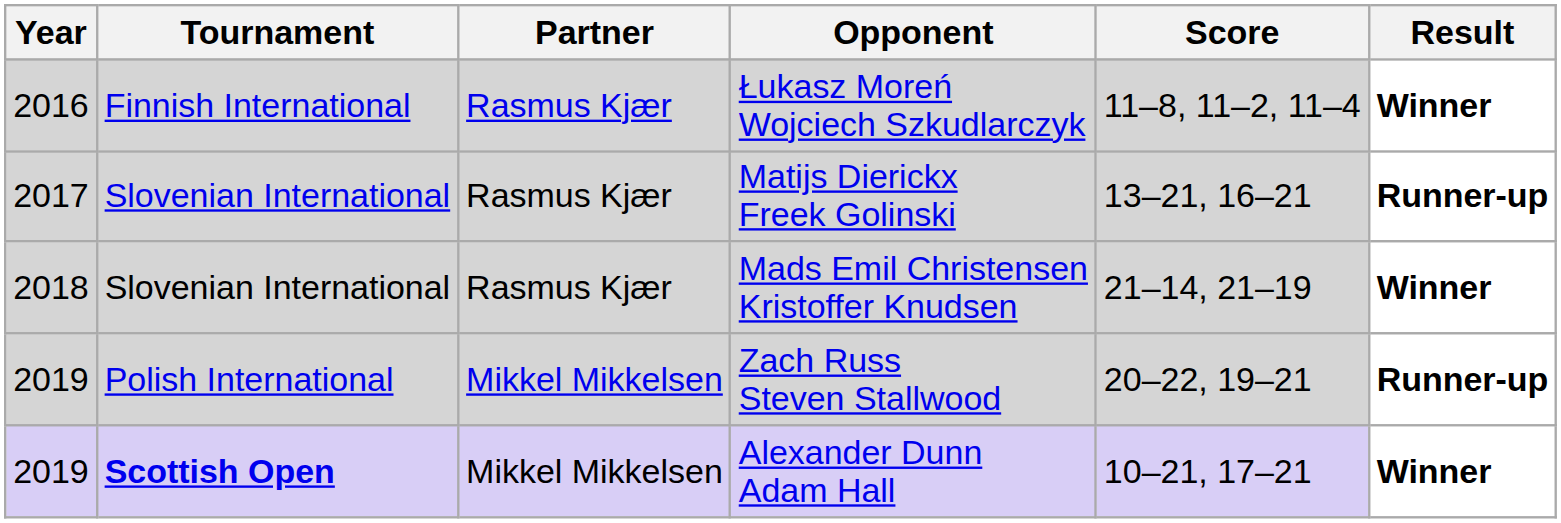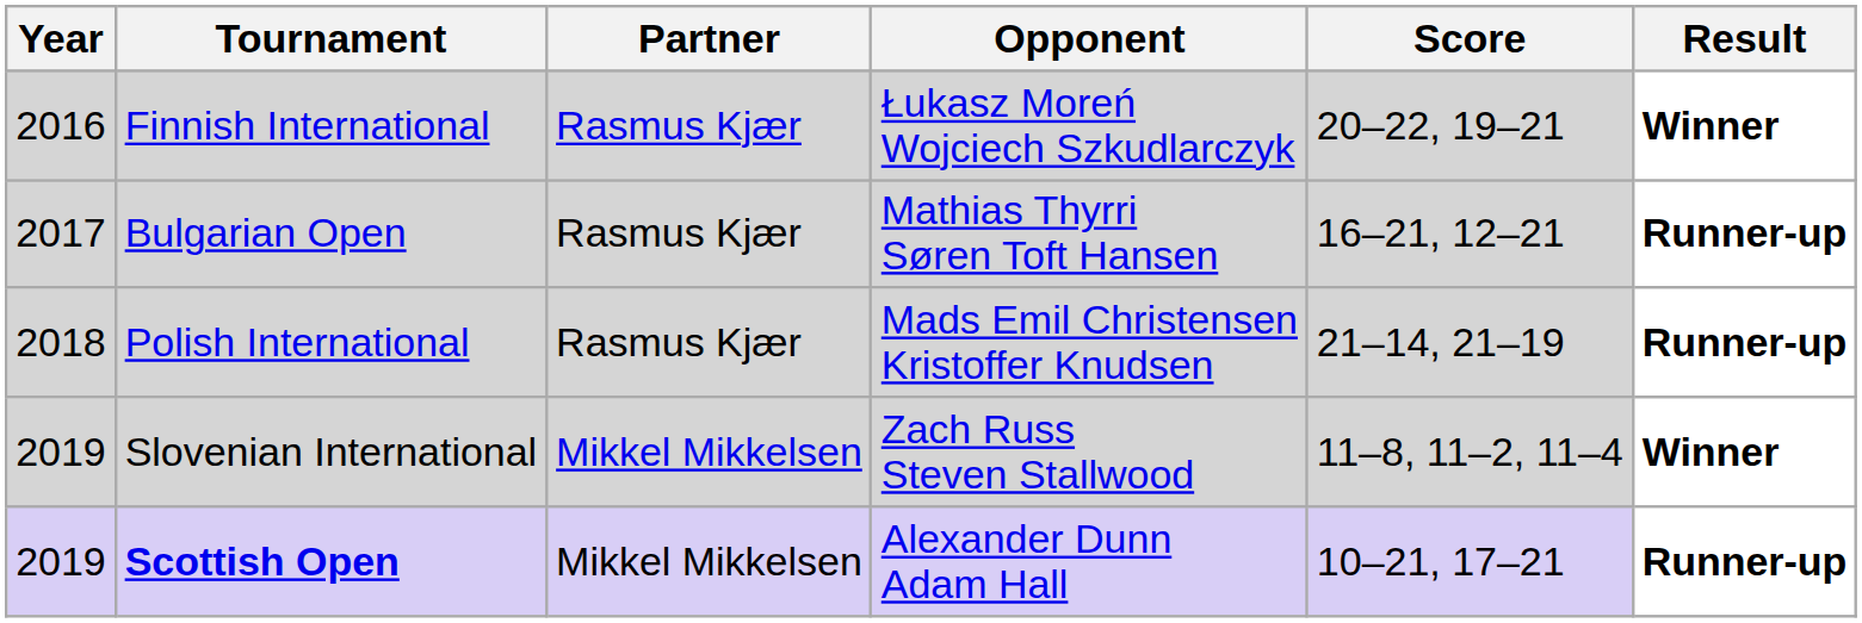Łukasz Moreń Wojciech Szkudlarczyk | Score: 11–8, 11–2, 11–4 -> 20–22, 19–21
- row: 2017 | Slovenian International | Rasmus Kjær | Matijs Dierickx Freek Golinski | 13–21, 16–21 | Runner-up
+ row: 2017 | Bulgarian Open | Rasmus Kjær | Mathias Thyrri Søren Toft Hansen | 16–21, 12–21 | Runner-up
Mads Emil Christensen Kristoffer Knudsen | Tournament: Slovenian International -> Polish International
Mads Emil Christensen Kristoffer Knudsen | Result: Winner -> Runner-up
Zach Russ Steven Stallwood | Tournament: Polish International -> Slovenian International
Zach Russ Steven Stallwood | Score: 20–22, 19–21 -> 11–8, 11–2, 11–4
Zach Russ Steven Stallwood | Result: Runner-up -> Winner
Alexander Dunn Adam Hall | Result: Winner -> Runner-up
